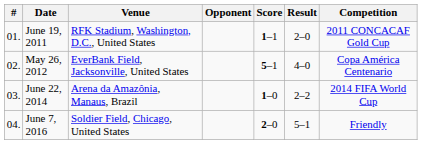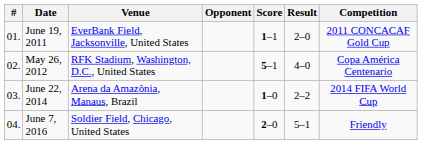June 19, 2011 | Venue: RFK Stadium, Washington, D.C., United States -> EverBank Field, Jacksonville, United States
May 26, 2012 | Venue: EverBank Field, Jacksonville, United States -> RFK Stadium, Washington, D.C., United States
